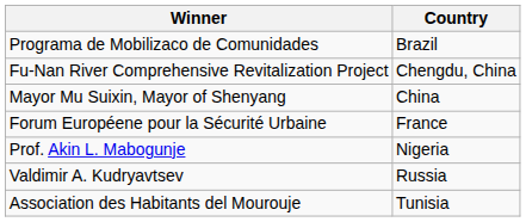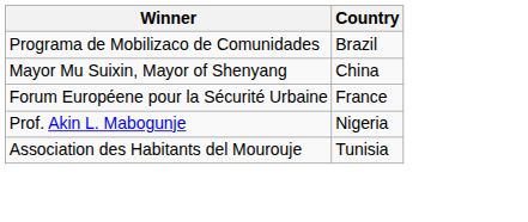- row: Fu-Nan River Comprehensive Revitalization Project | Chengdu, China
- row: Valdimir A. Kudryavtsev | Russia
